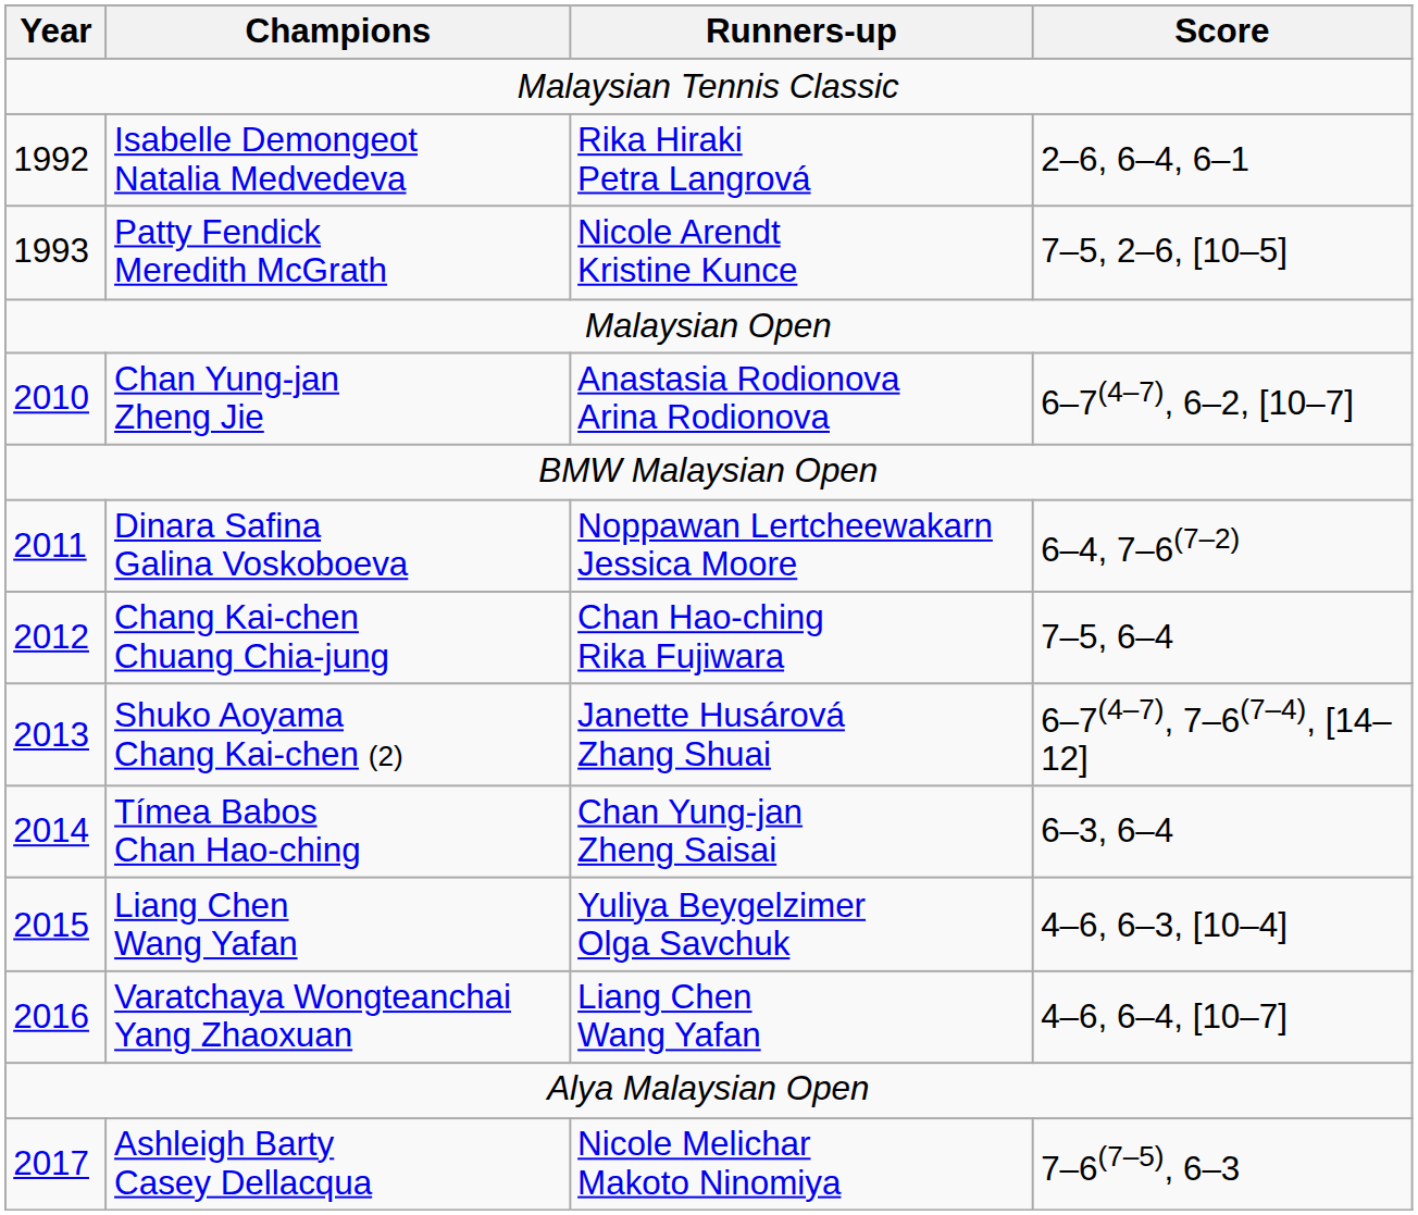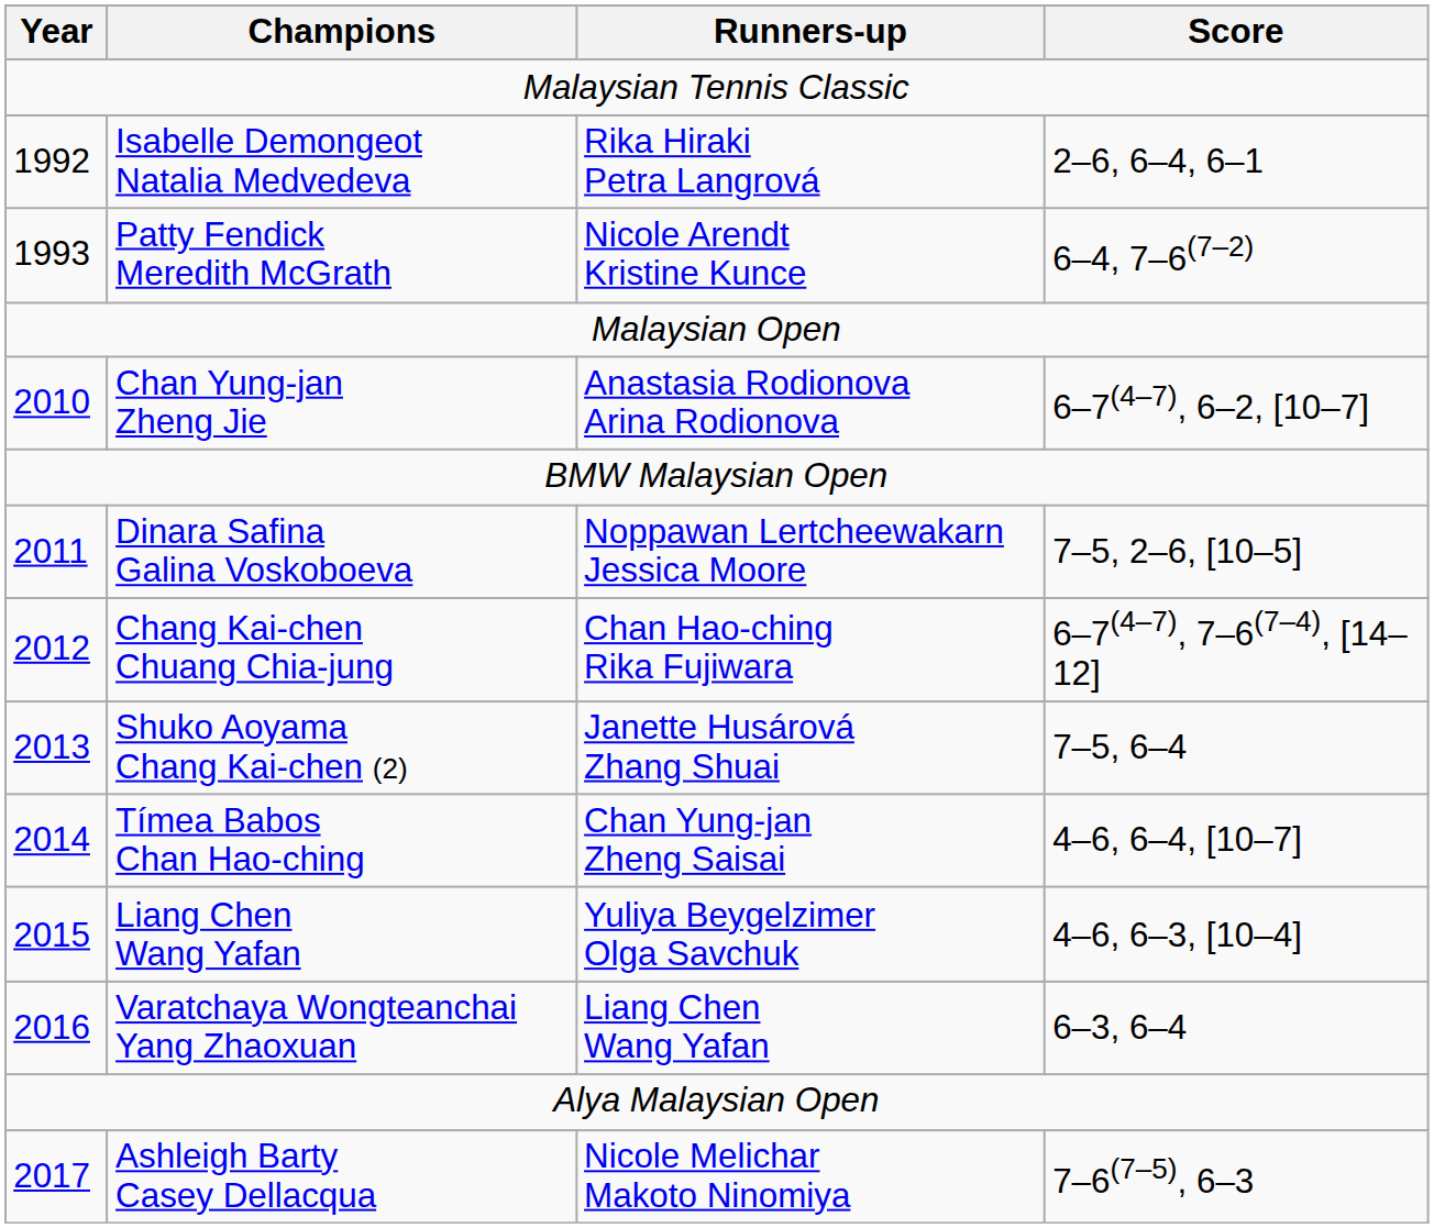Patty Fendick Meredith McGrath | Score: 7–5, 2–6, [10–5] -> 6–4, 7–6(7–2)
Dinara Safina Galina Voskoboeva | Score: 6–4, 7–6(7–2) -> 7–5, 2–6, [10–5]
Chang Kai-chen Chuang Chia-jung | Score: 7–5, 6–4 -> 6–7(4–7), 7–6(7–4), [14–12]
Shuko Aoyama Chang Kai-chen (2) | Score: 6–7(4–7), 7–6(7–4), [14–12] -> 7–5, 6–4
Tímea Babos Chan Hao-ching | Score: 6–3, 6–4 -> 4–6, 6–4, [10–7]
Varatchaya Wongteanchai Yang Zhaoxuan | Score: 4–6, 6–4, [10–7] -> 6–3, 6–4
